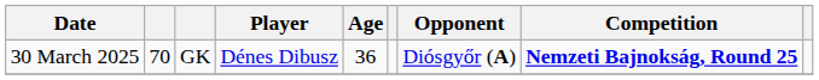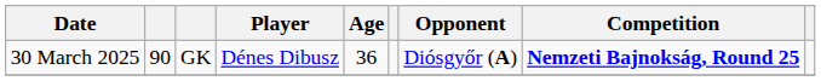30 March 2025 | column 2: 70 -> 90
